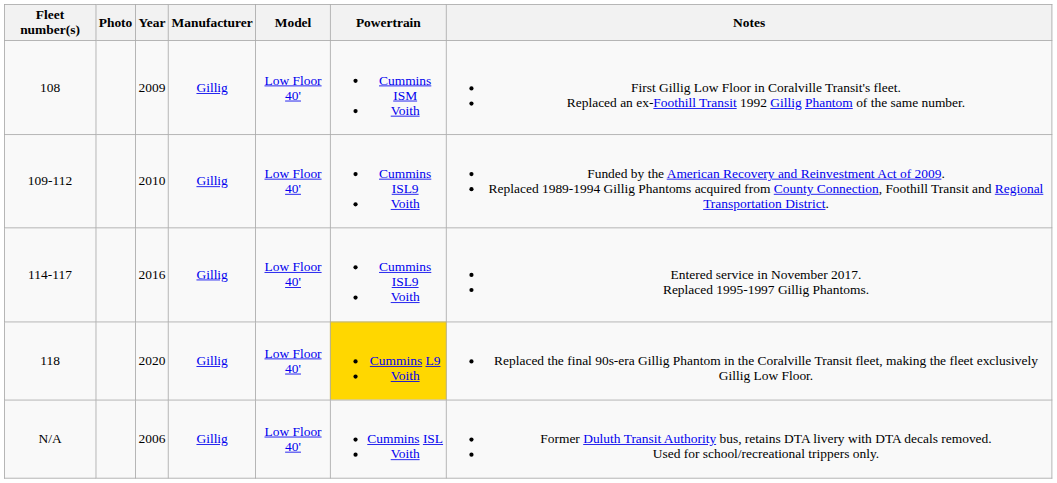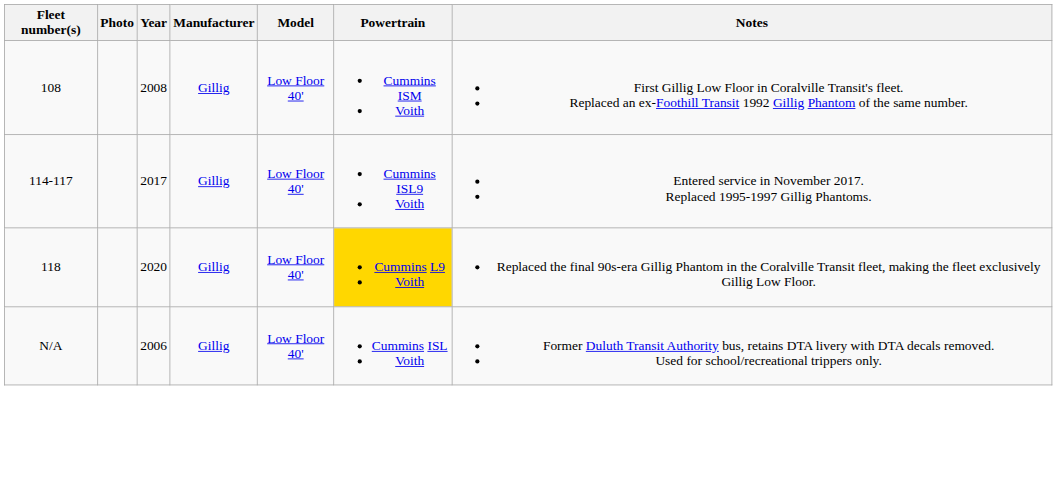108 | Year: 2009 -> 2008
- row: 109-112 | 2010 | Gillig | Low Floor 40' | Cummins ISL9 Voith | Funded by the American Recovery and Reinvestment Act of 2009. Replaced 1989-1994 Gillig Phantoms acquired from County Connection, Foothill Transit and Regional Transportation District.
114-117 | Year: 2016 -> 2017
